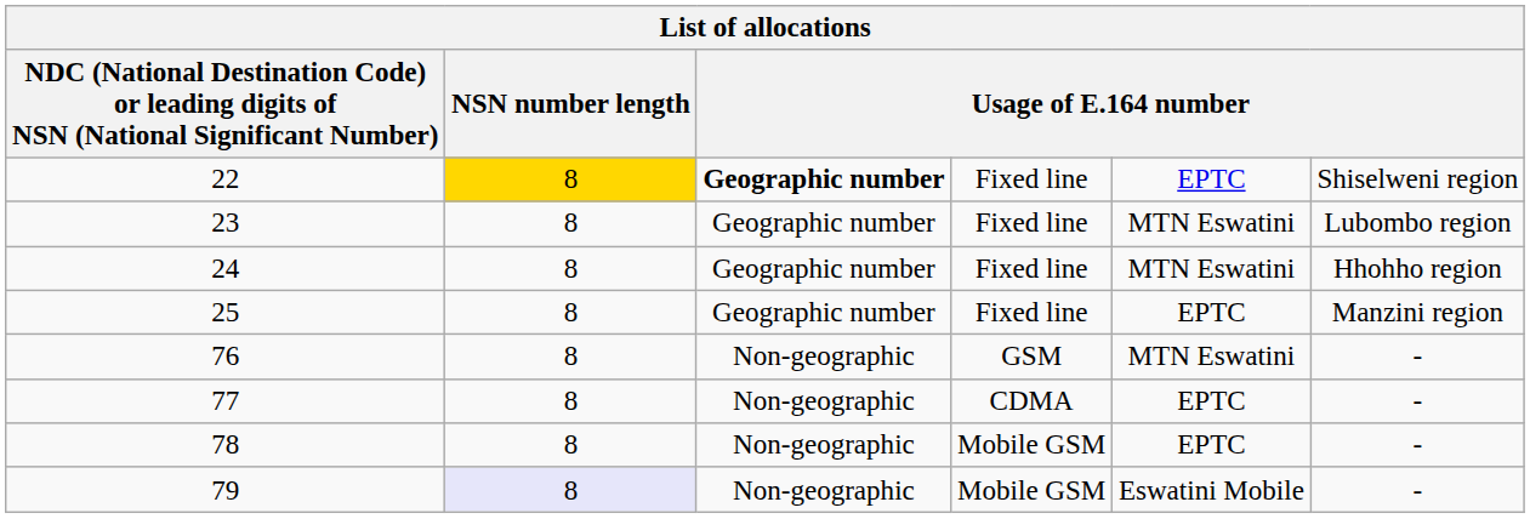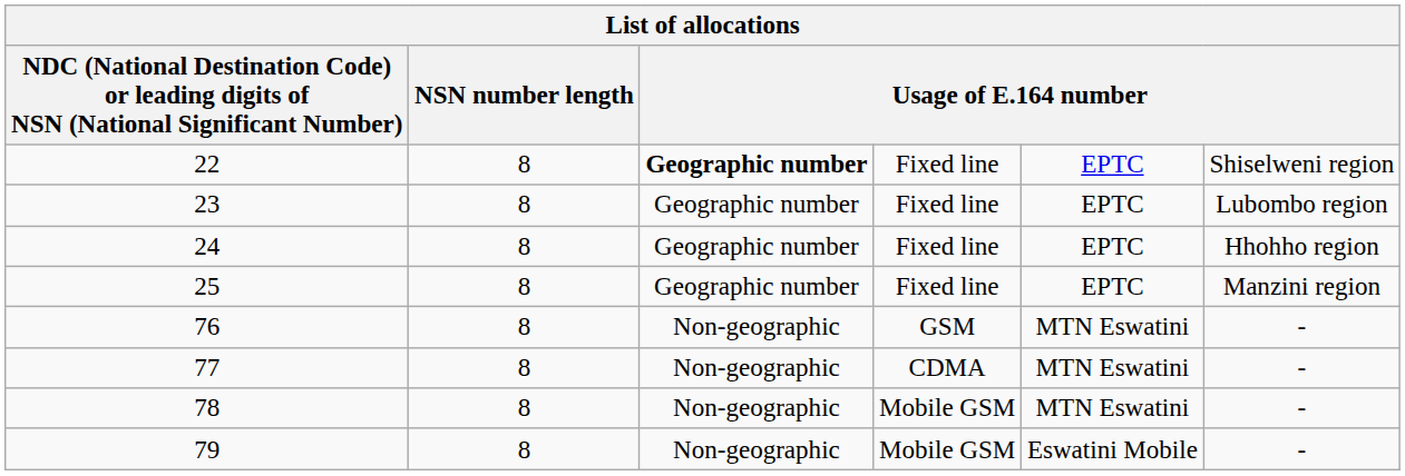22 | NSN number length: gold background -> no background
23 | column 5: MTN Eswatini -> EPTC
24 | column 5: MTN Eswatini -> EPTC
77 | column 5: EPTC -> MTN Eswatini
78 | column 5: EPTC -> MTN Eswatini
79 | NSN number length: lavender background -> no background
